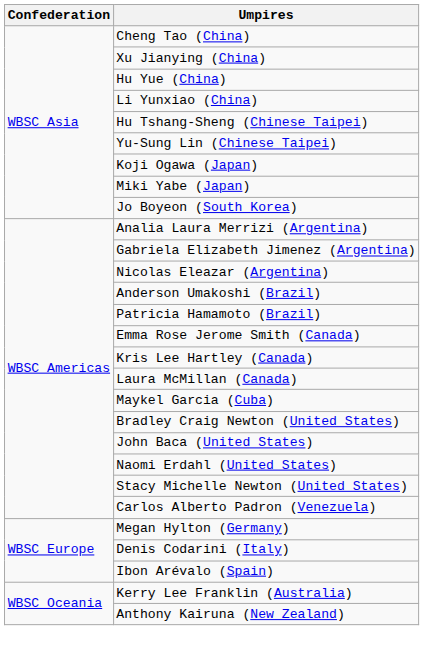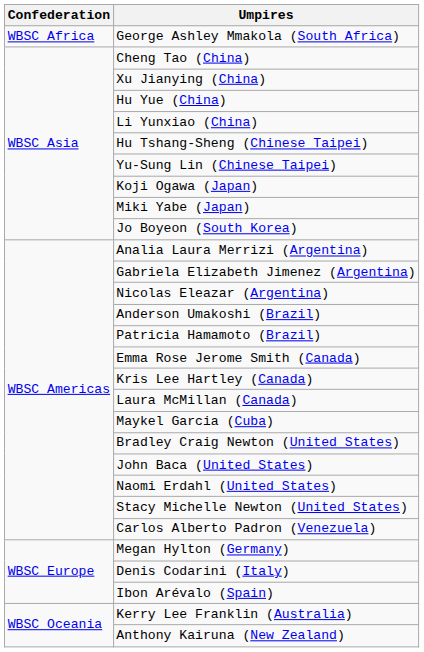+ row: WBSC Africa | George Ashley Mmakola (South Africa)
